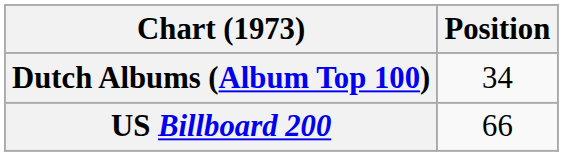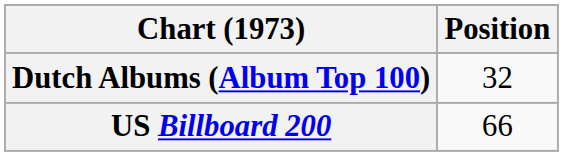Dutch Albums (Album Top 100) | Position: 34 -> 32
